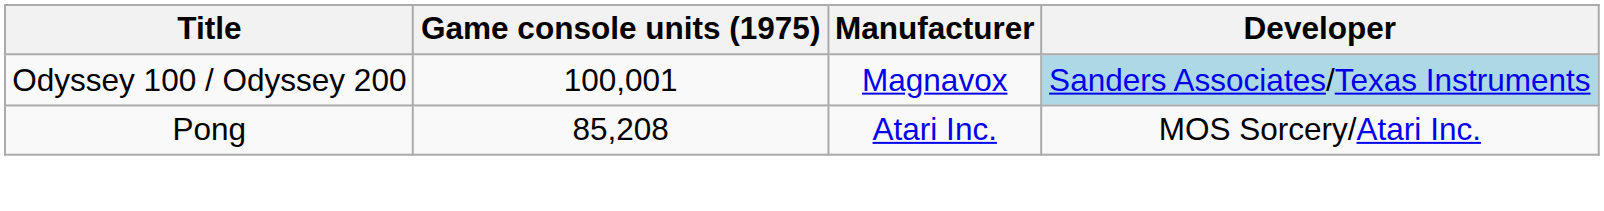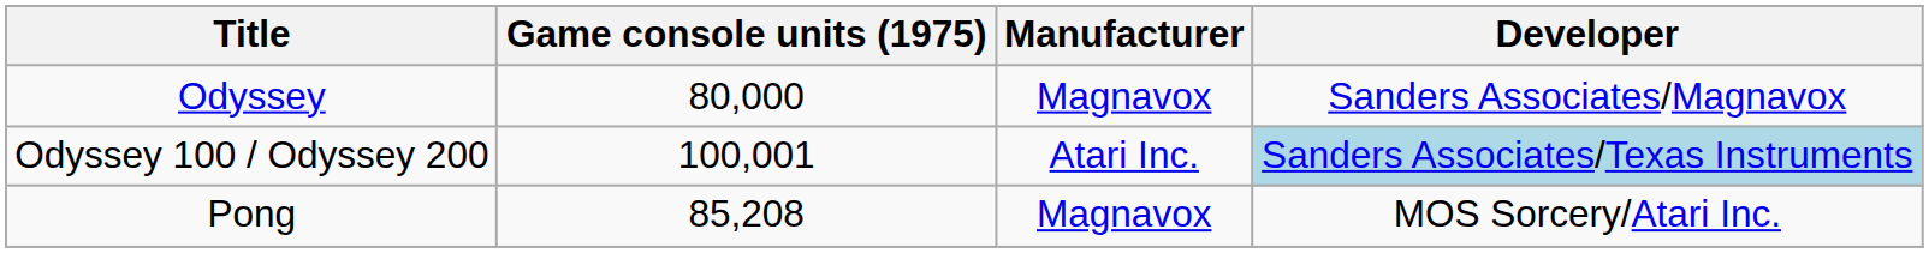+ row: Odyssey | 80,000 | Magnavox | Sanders Associates/Magnavox
Odyssey 100 / Odyssey 200 | Manufacturer: Magnavox -> Atari Inc.
Pong | Manufacturer: Atari Inc. -> Magnavox
